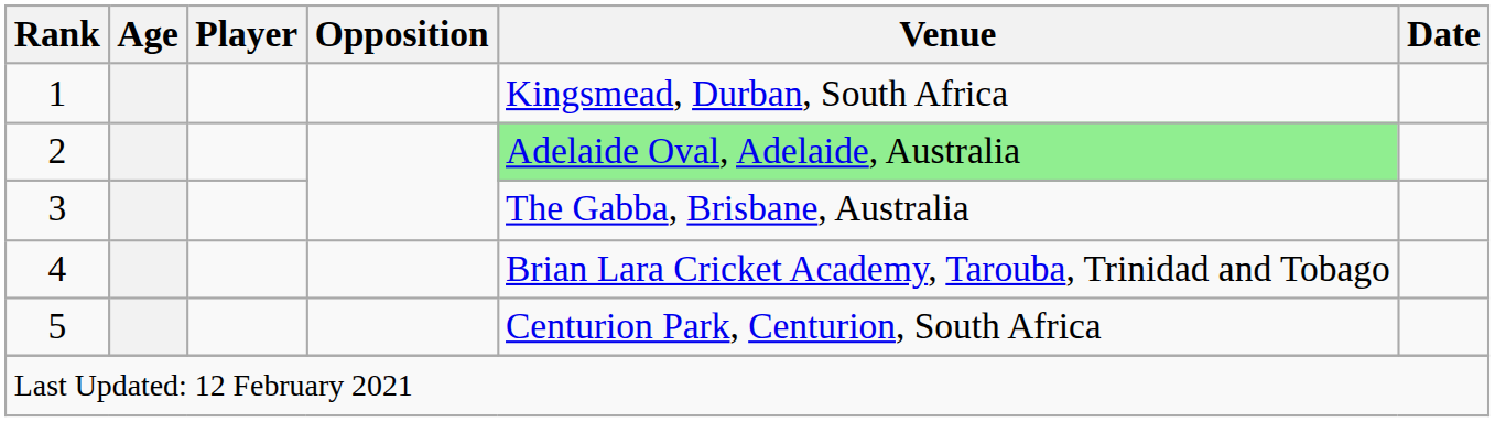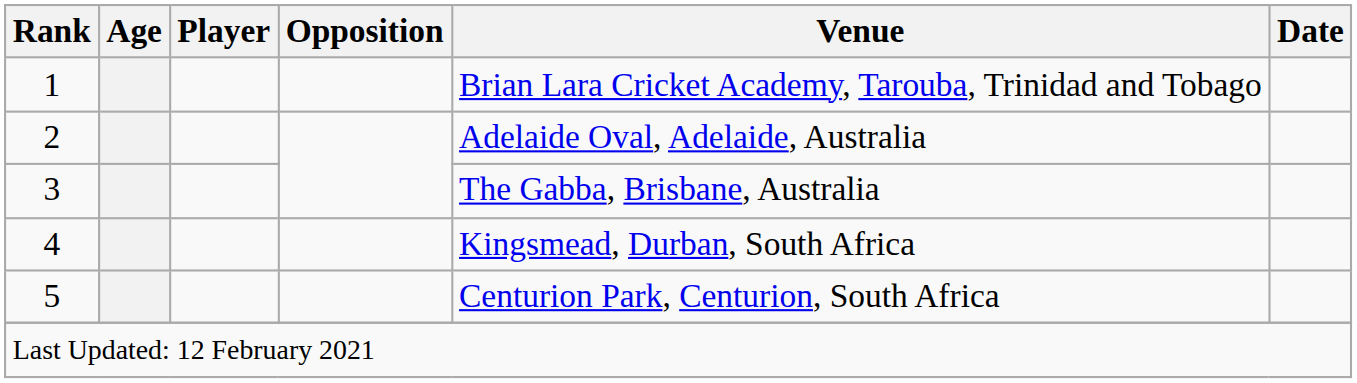1 | Venue: Kingsmead, Durban, South Africa -> Brian Lara Cricket Academy, Tarouba, Trinidad and Tobago
2 | Venue: lightgreen background -> no background
4 | Venue: Brian Lara Cricket Academy, Tarouba, Trinidad and Tobago -> Kingsmead, Durban, South Africa
